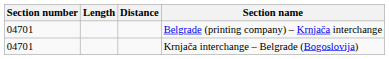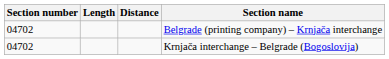Belgrade (printing company) – Krnjača interchange | Section number: 04701 -> 04702
Krnjača interchange – Belgrade (Bogoslovija) | Section number: 04701 -> 04702
